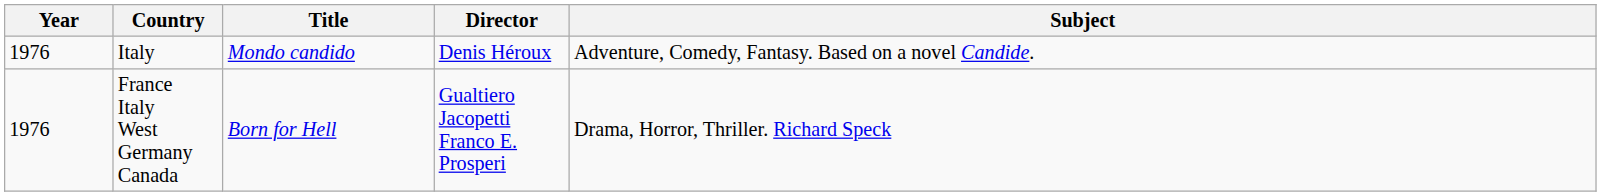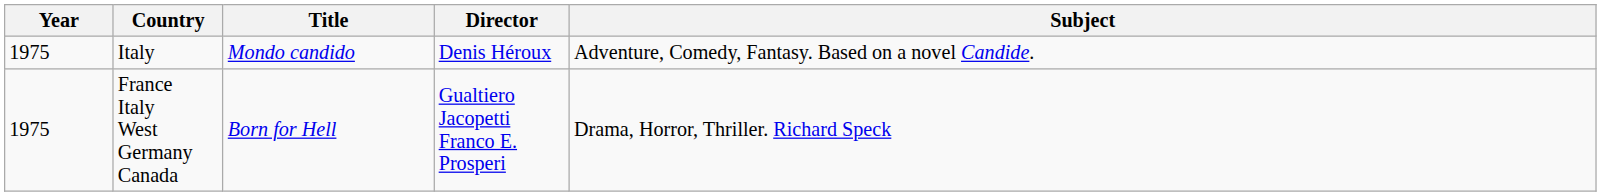Italy | Year: 1976 -> 1975
France Italy West Germany Canada | Year: 1976 -> 1975
